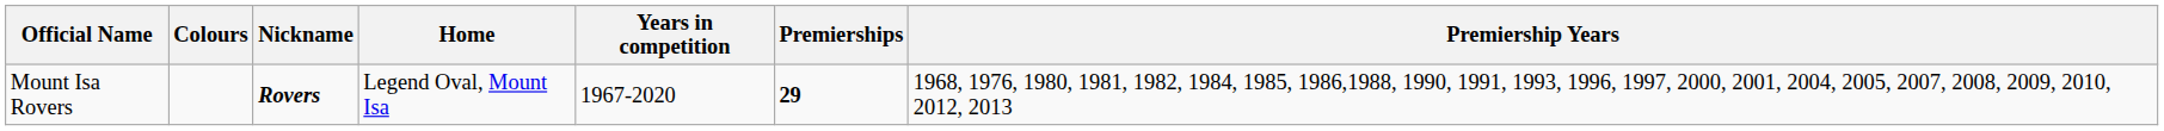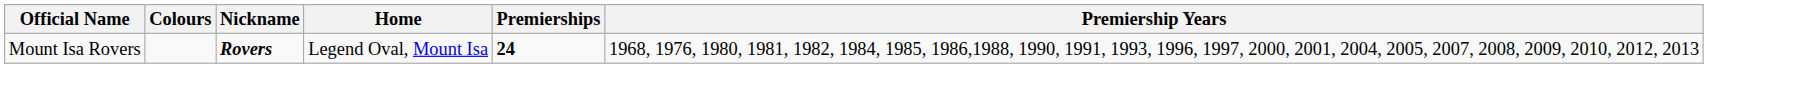- column: Years in competition | 1967-2020
Mount Isa Rovers | Premierships: 29 -> 24
